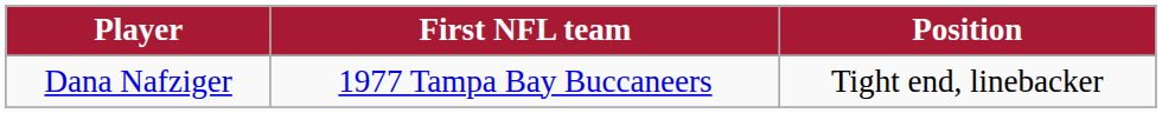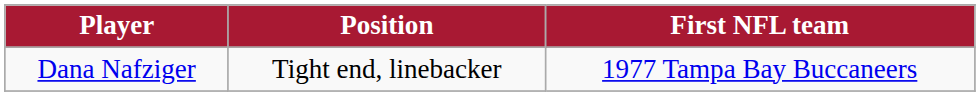columns swapped: Position <-> First NFL team
